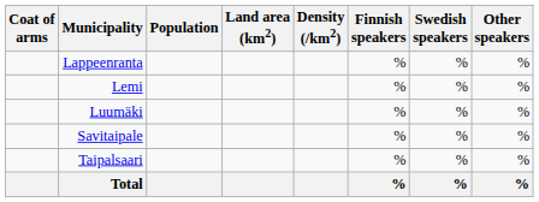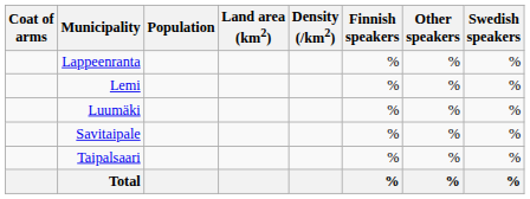columns swapped: Swedish speakers <-> Other speakers
